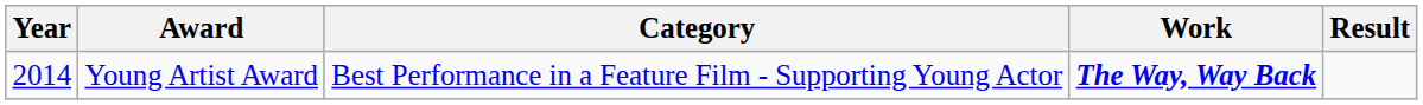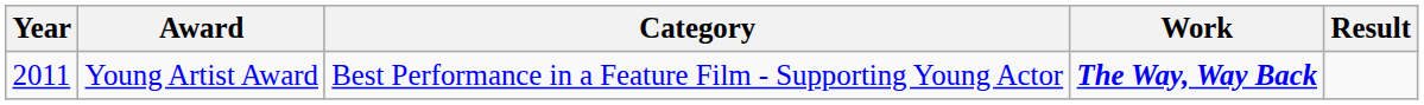Young Artist Award | Year: 2014 -> 2011
